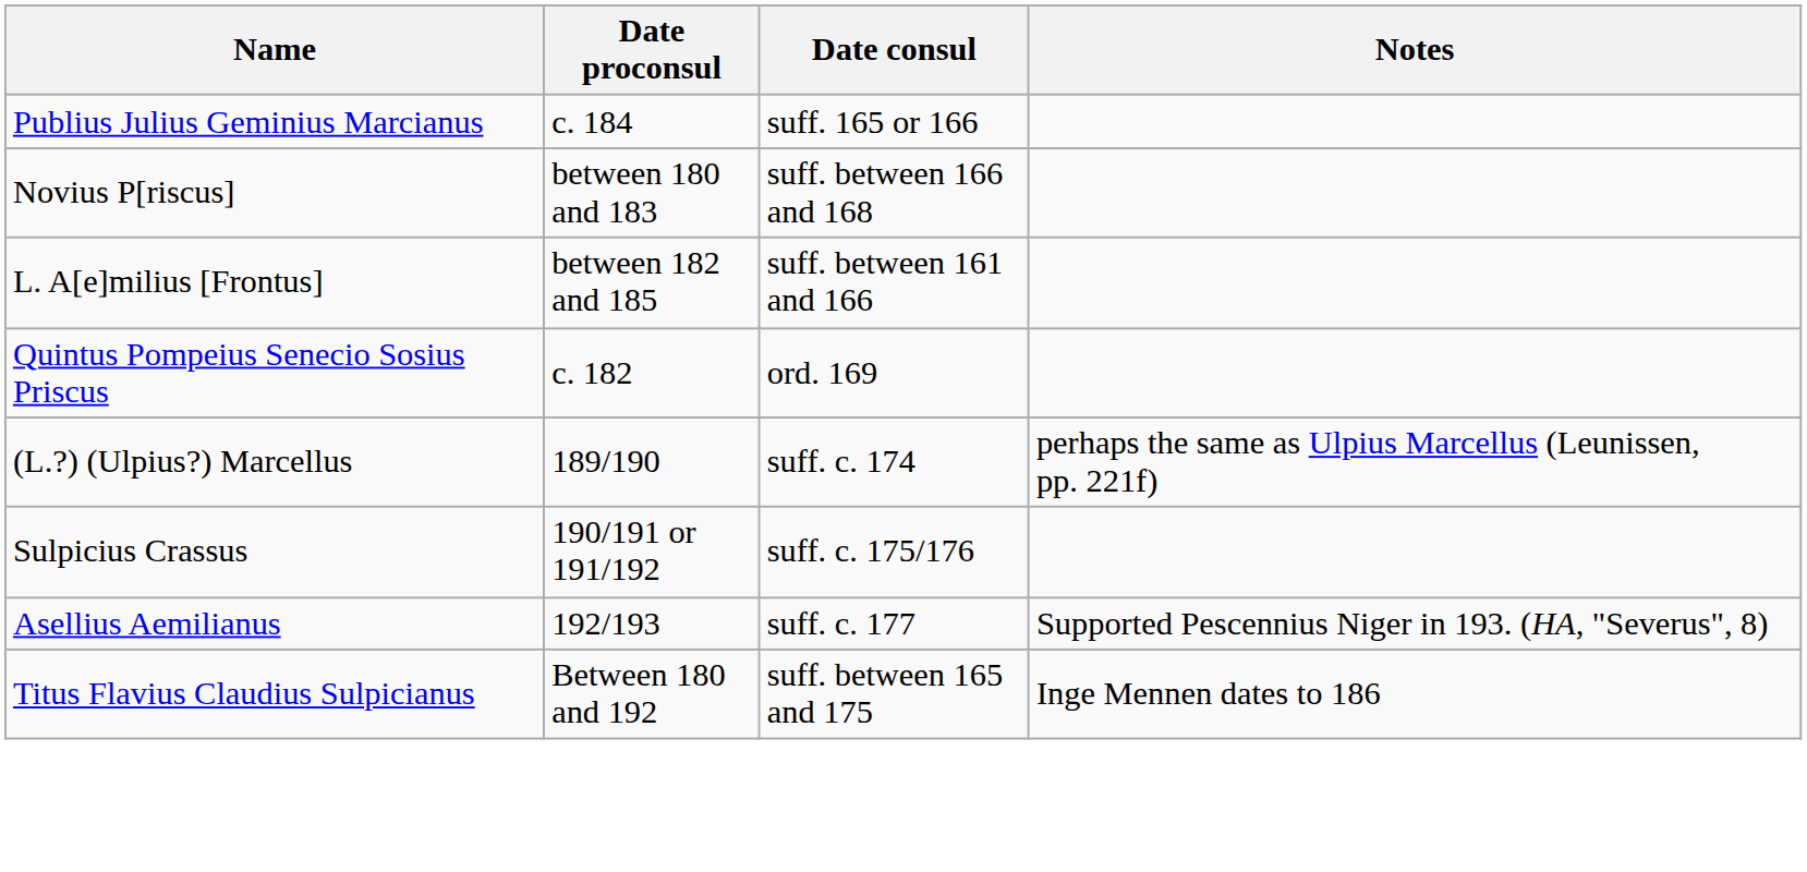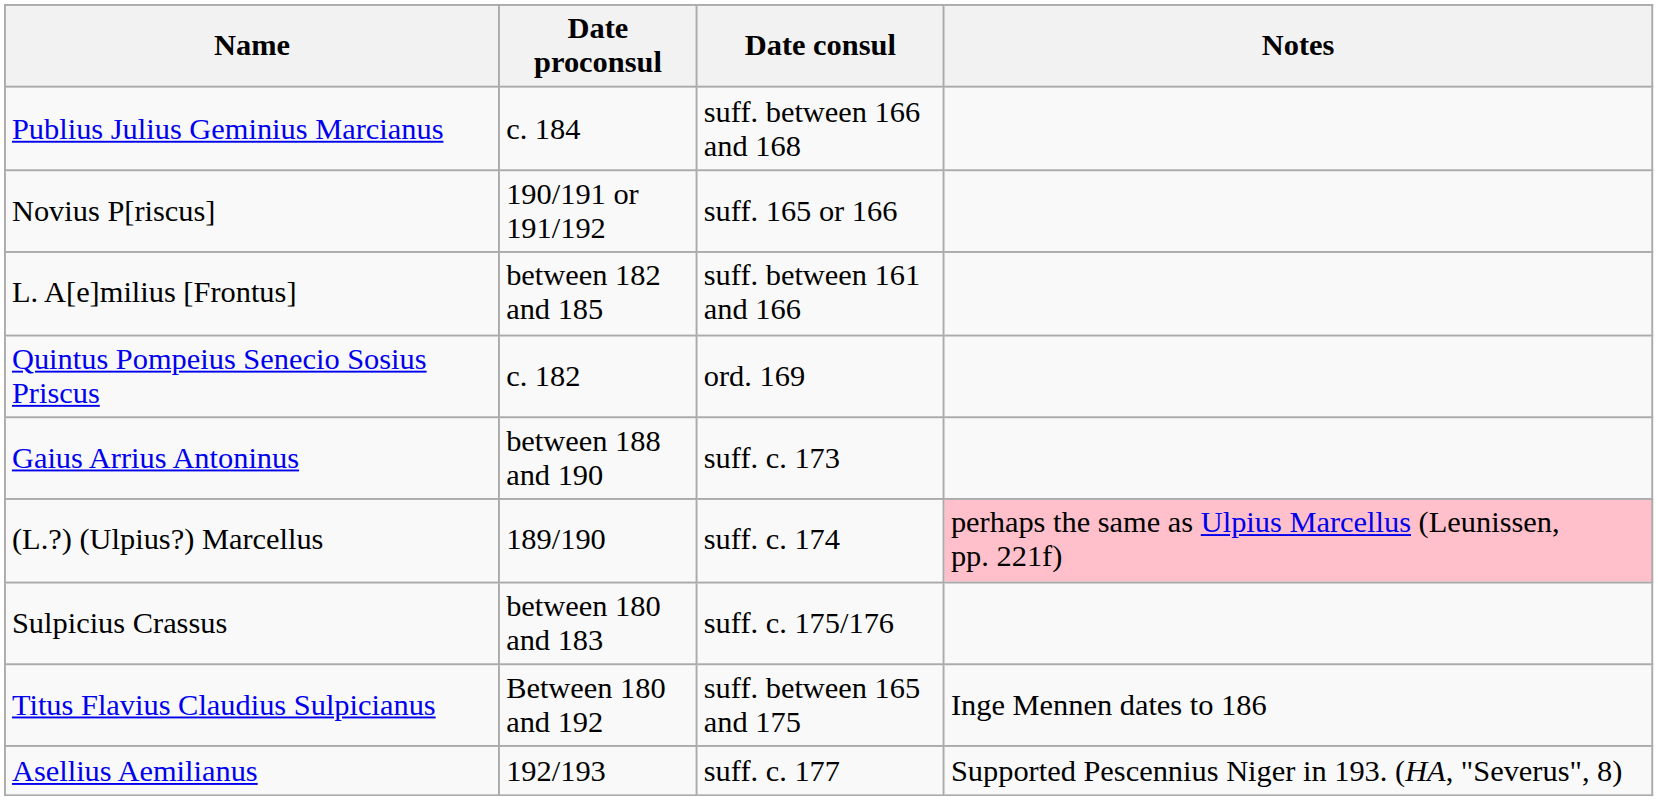Publius Julius Geminius Marcianus | Date consul: suff. 165 or 166 -> suff. between 166 and 168
Novius P[riscus] | Date proconsul: between 180 and 183 -> 190/191 or 191/192
Novius P[riscus] | Date consul: suff. between 166 and 168 -> suff. 165 or 166
+ row: Gaius Arrius Antoninus | between 188 and 190 | suff. c. 173
(L.?) (Ulpius?) Marcellus | Notes: no background -> pink background
Sulpicius Crassus | Date proconsul: 190/191 or 191/192 -> between 180 and 183
rows swapped: Titus Flavius Claudius Sulpicianus <-> Asellius Aemilianus
